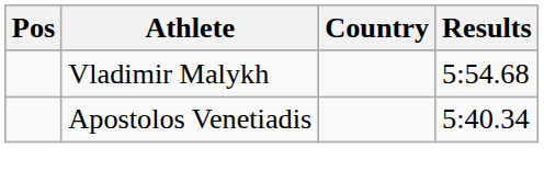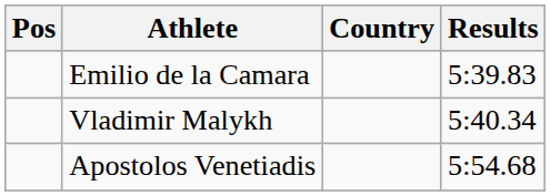+ row: Emilio de la Camara | 5:39.83
Vladimir Malykh | Results: 5:54.68 -> 5:40.34
Apostolos Venetiadis | Results: 5:40.34 -> 5:54.68
